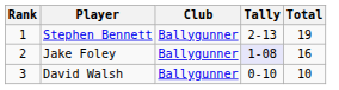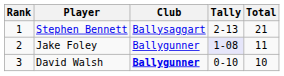Stephen Bennett | Club: Ballygunner -> Ballysaggart
Stephen Bennett | Total: 19 -> 21
Jake Foley | Total: 16 -> 11
David Walsh | Club: normal -> bold
